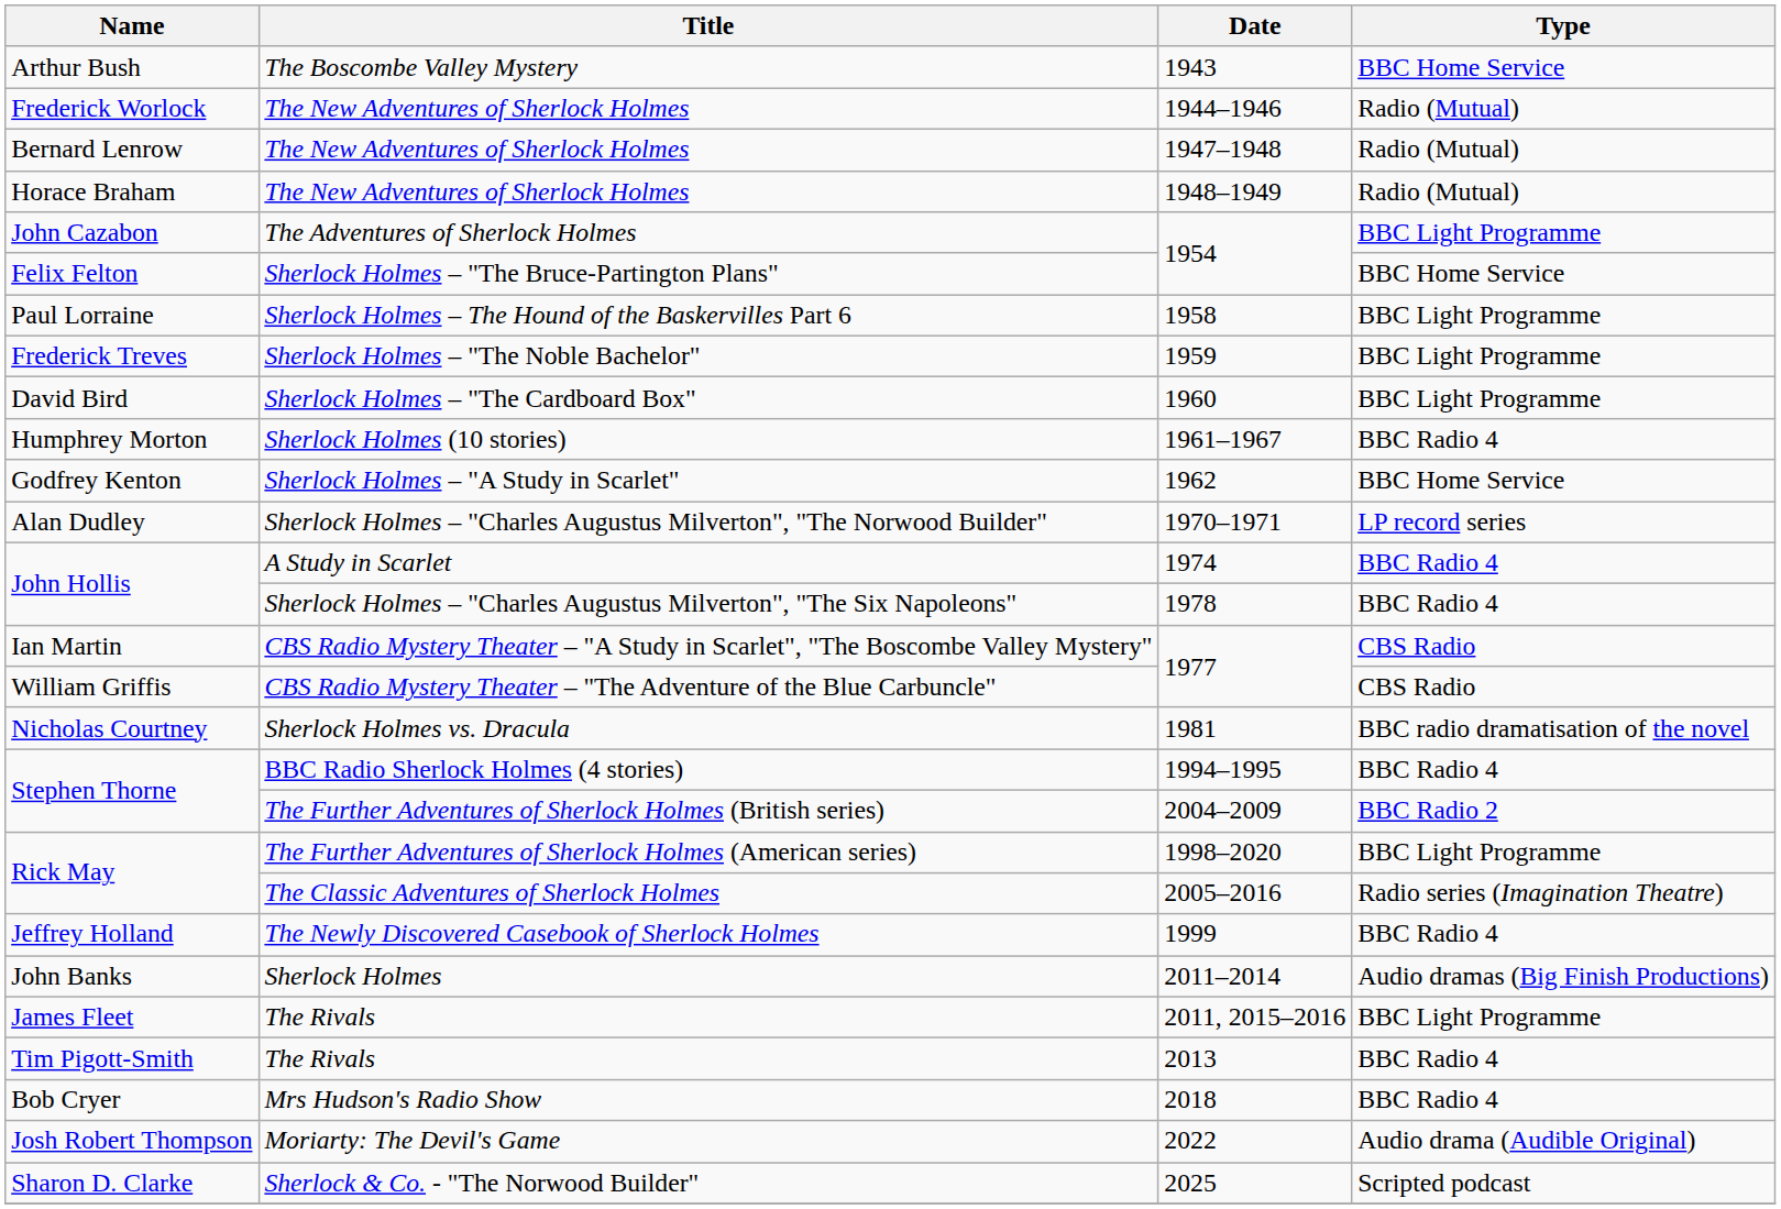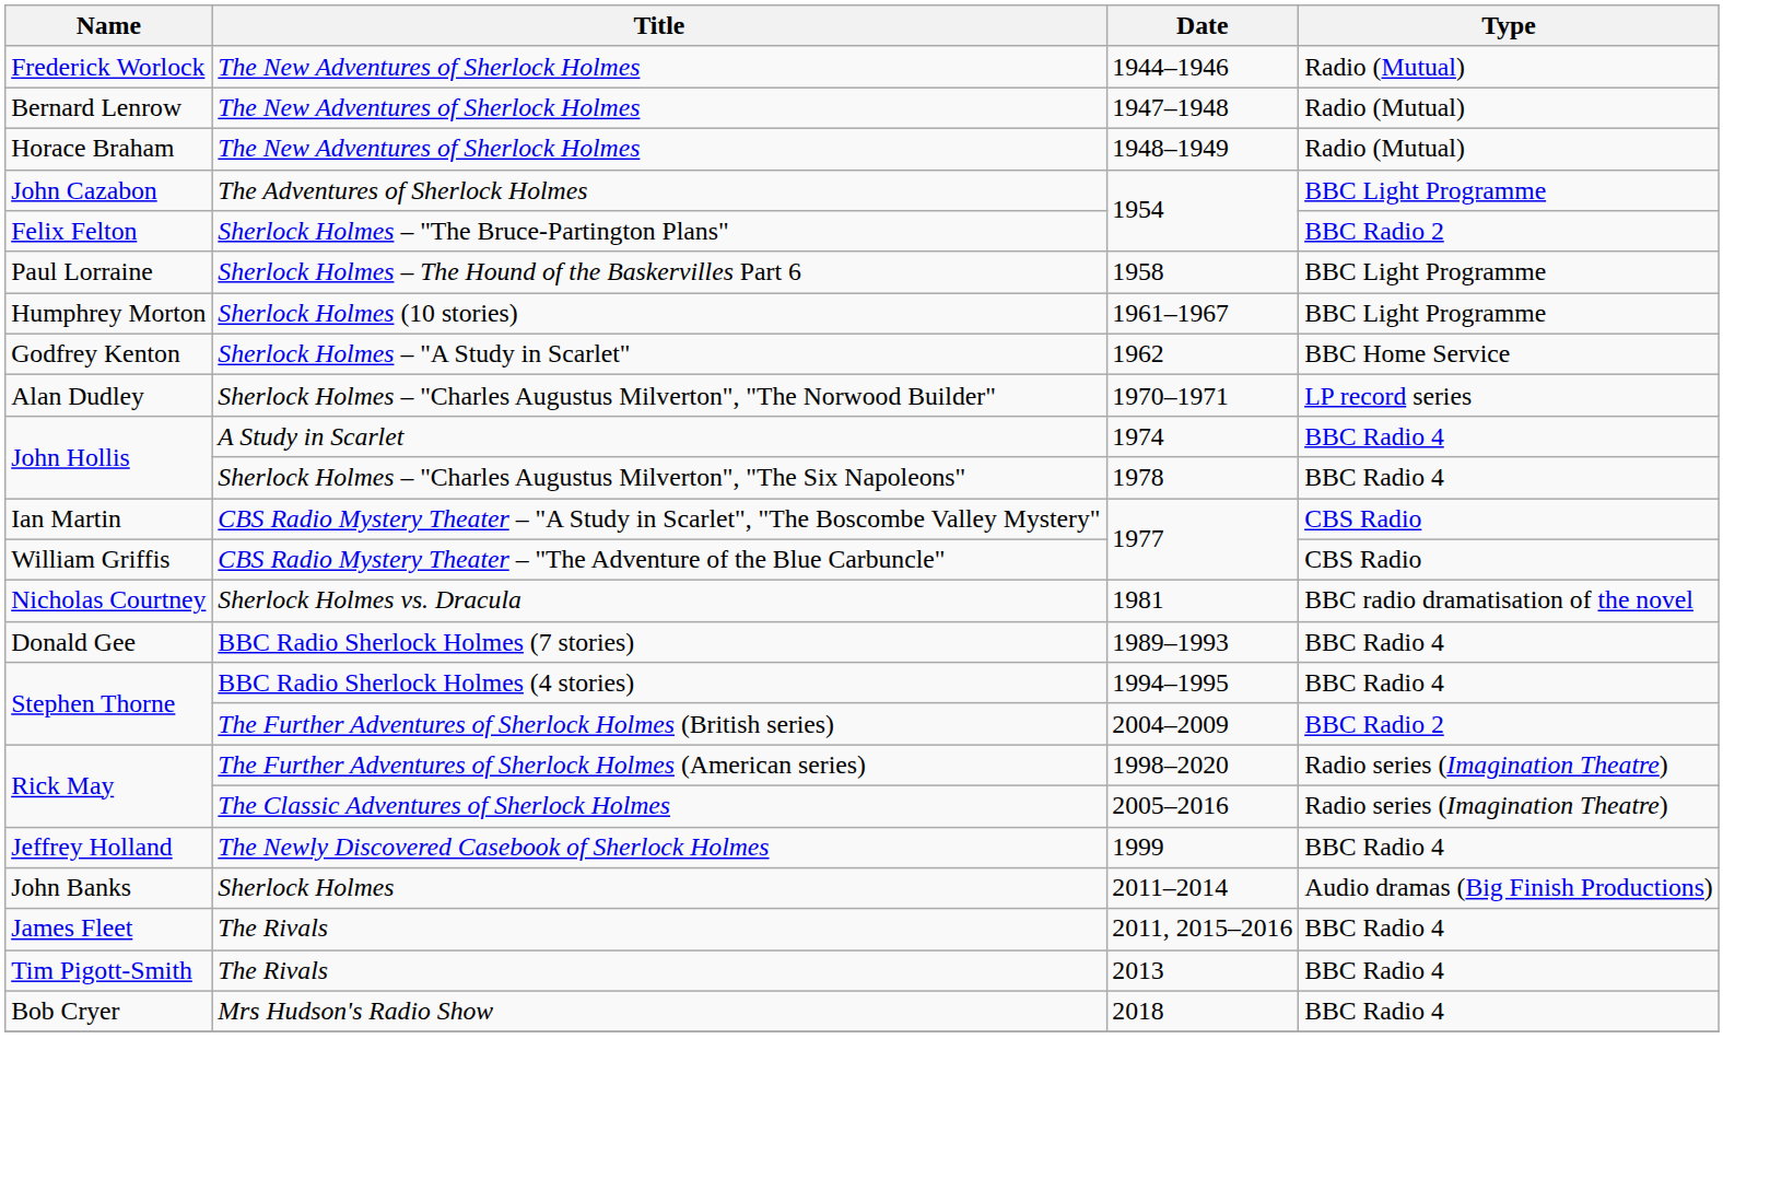- row: Arthur Bush | The Boscombe Valley Mystery | 1943 | BBC Home Service
Felix Felton / 1954 | Type: BBC Home Service -> BBC Radio 2
- row: Frederick Treves | Sherlock Holmes – "The Noble Bachelor" | 1959 | BBC Light Programme
- row: David Bird | Sherlock Holmes – "The Cardboard Box" | 1960 | BBC Light Programme
1961–1967 | Type: BBC Radio 4 -> BBC Light Programme
+ row: Donald Gee | BBC Radio Sherlock Holmes (7 stories) | 1989–1993 | BBC Radio 4
1998–2020 | Type: BBC Light Programme -> Radio series (Imagination Theatre)
2011, 2015–2016 | Type: BBC Light Programme -> BBC Radio 4
- row: Josh Robert Thompson | Moriarty: The Devil's Game | 2022 | Audio drama (Audible Original)
- row: Sharon D. Clarke | Sherlock & Co. - "The Norwood Builder" | 2025 | Scripted podcast
